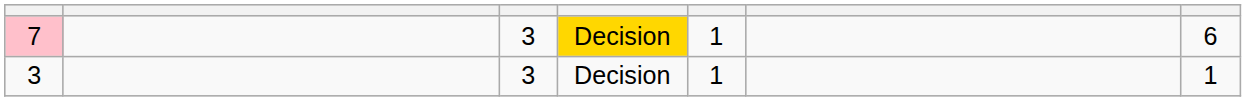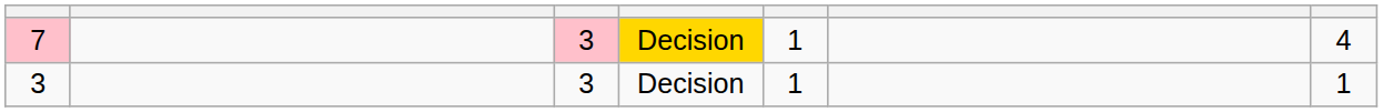7 | column 3: no background -> pink background
7 | column 7: 6 -> 4
